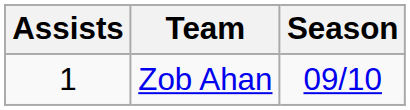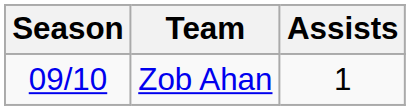columns swapped: Season <-> Assists
